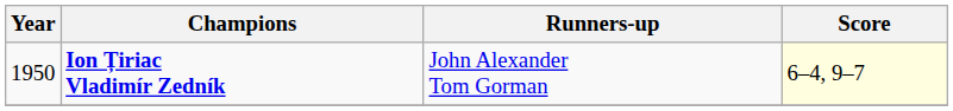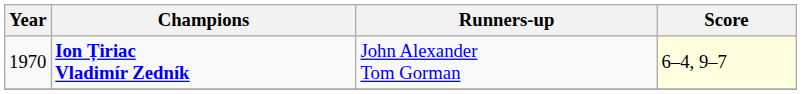Ion Țiriac Vladimír Zedník | Year: 1950 -> 1970
